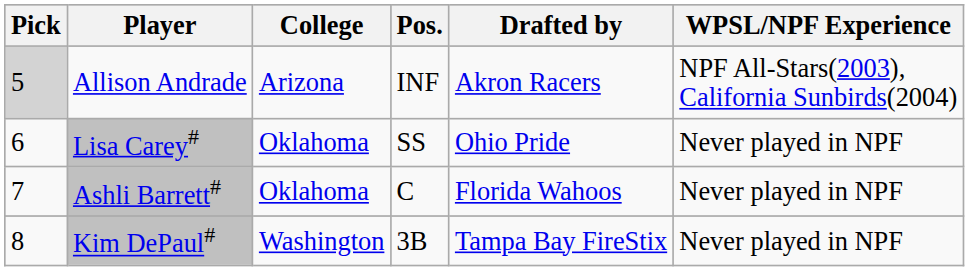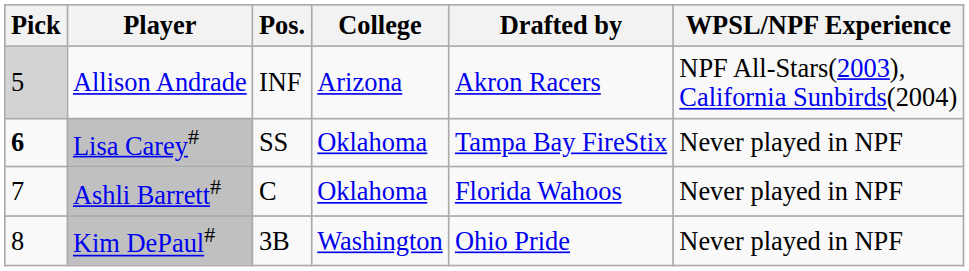columns swapped: Pos. <-> College
Lisa Carey# | Pick: normal -> bold
Lisa Carey# | Drafted by: Ohio Pride -> Tampa Bay FireStix
Kim DePaul# | Drafted by: Tampa Bay FireStix -> Ohio Pride
